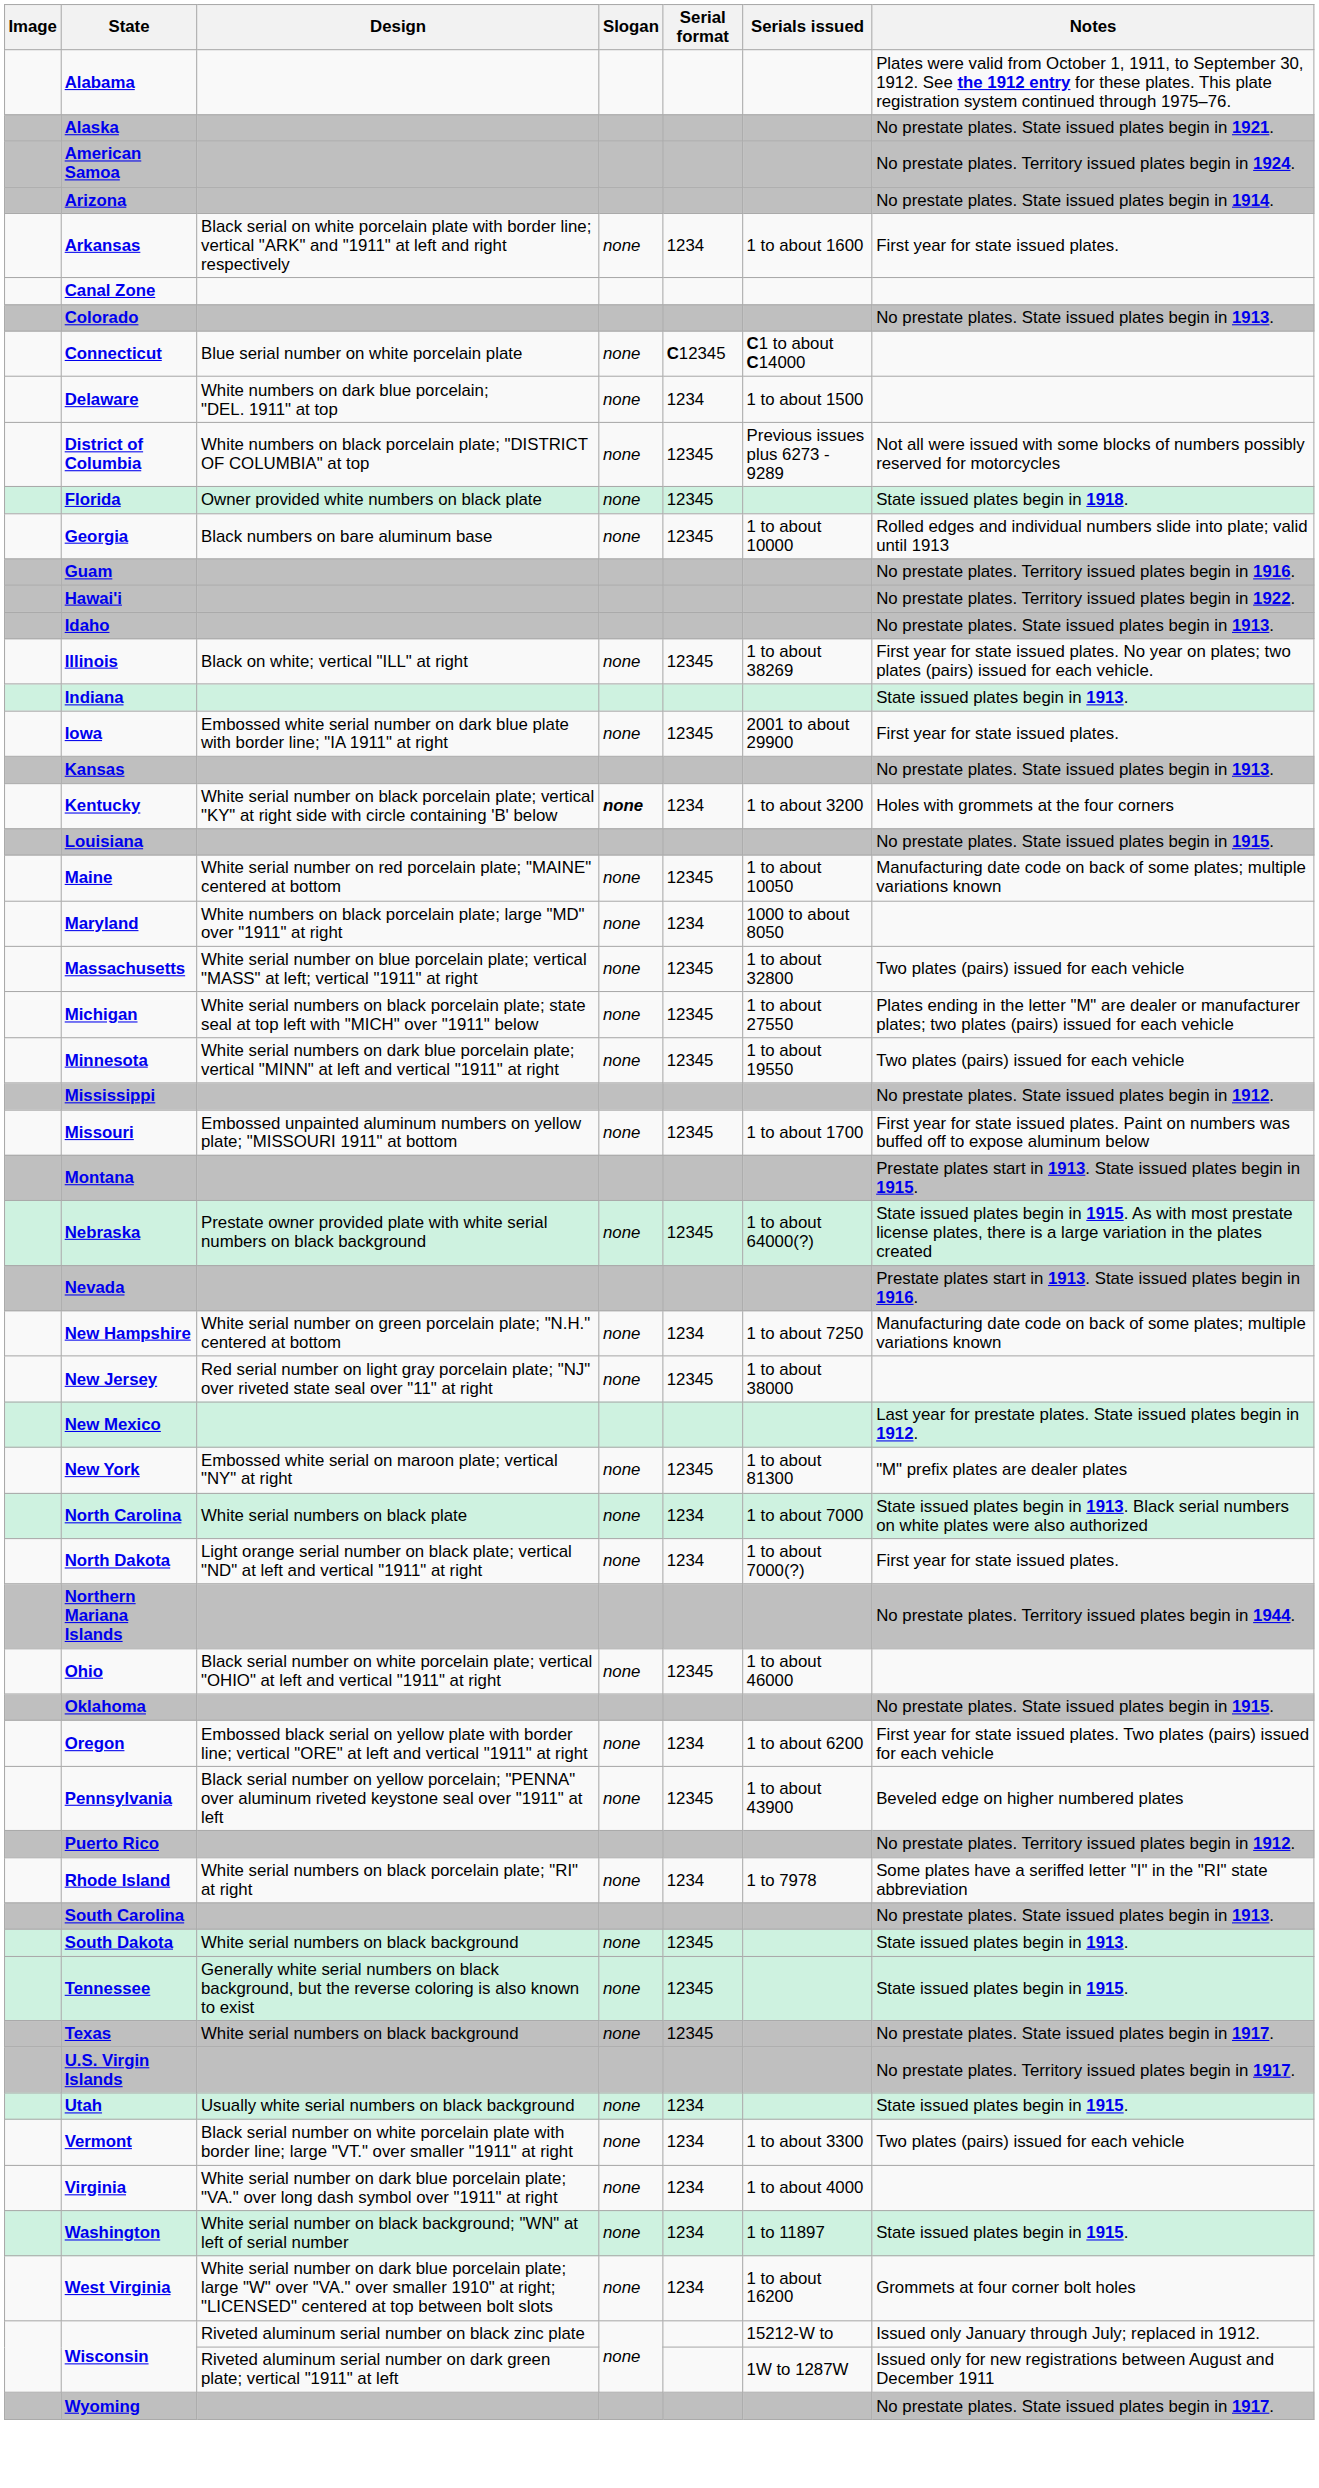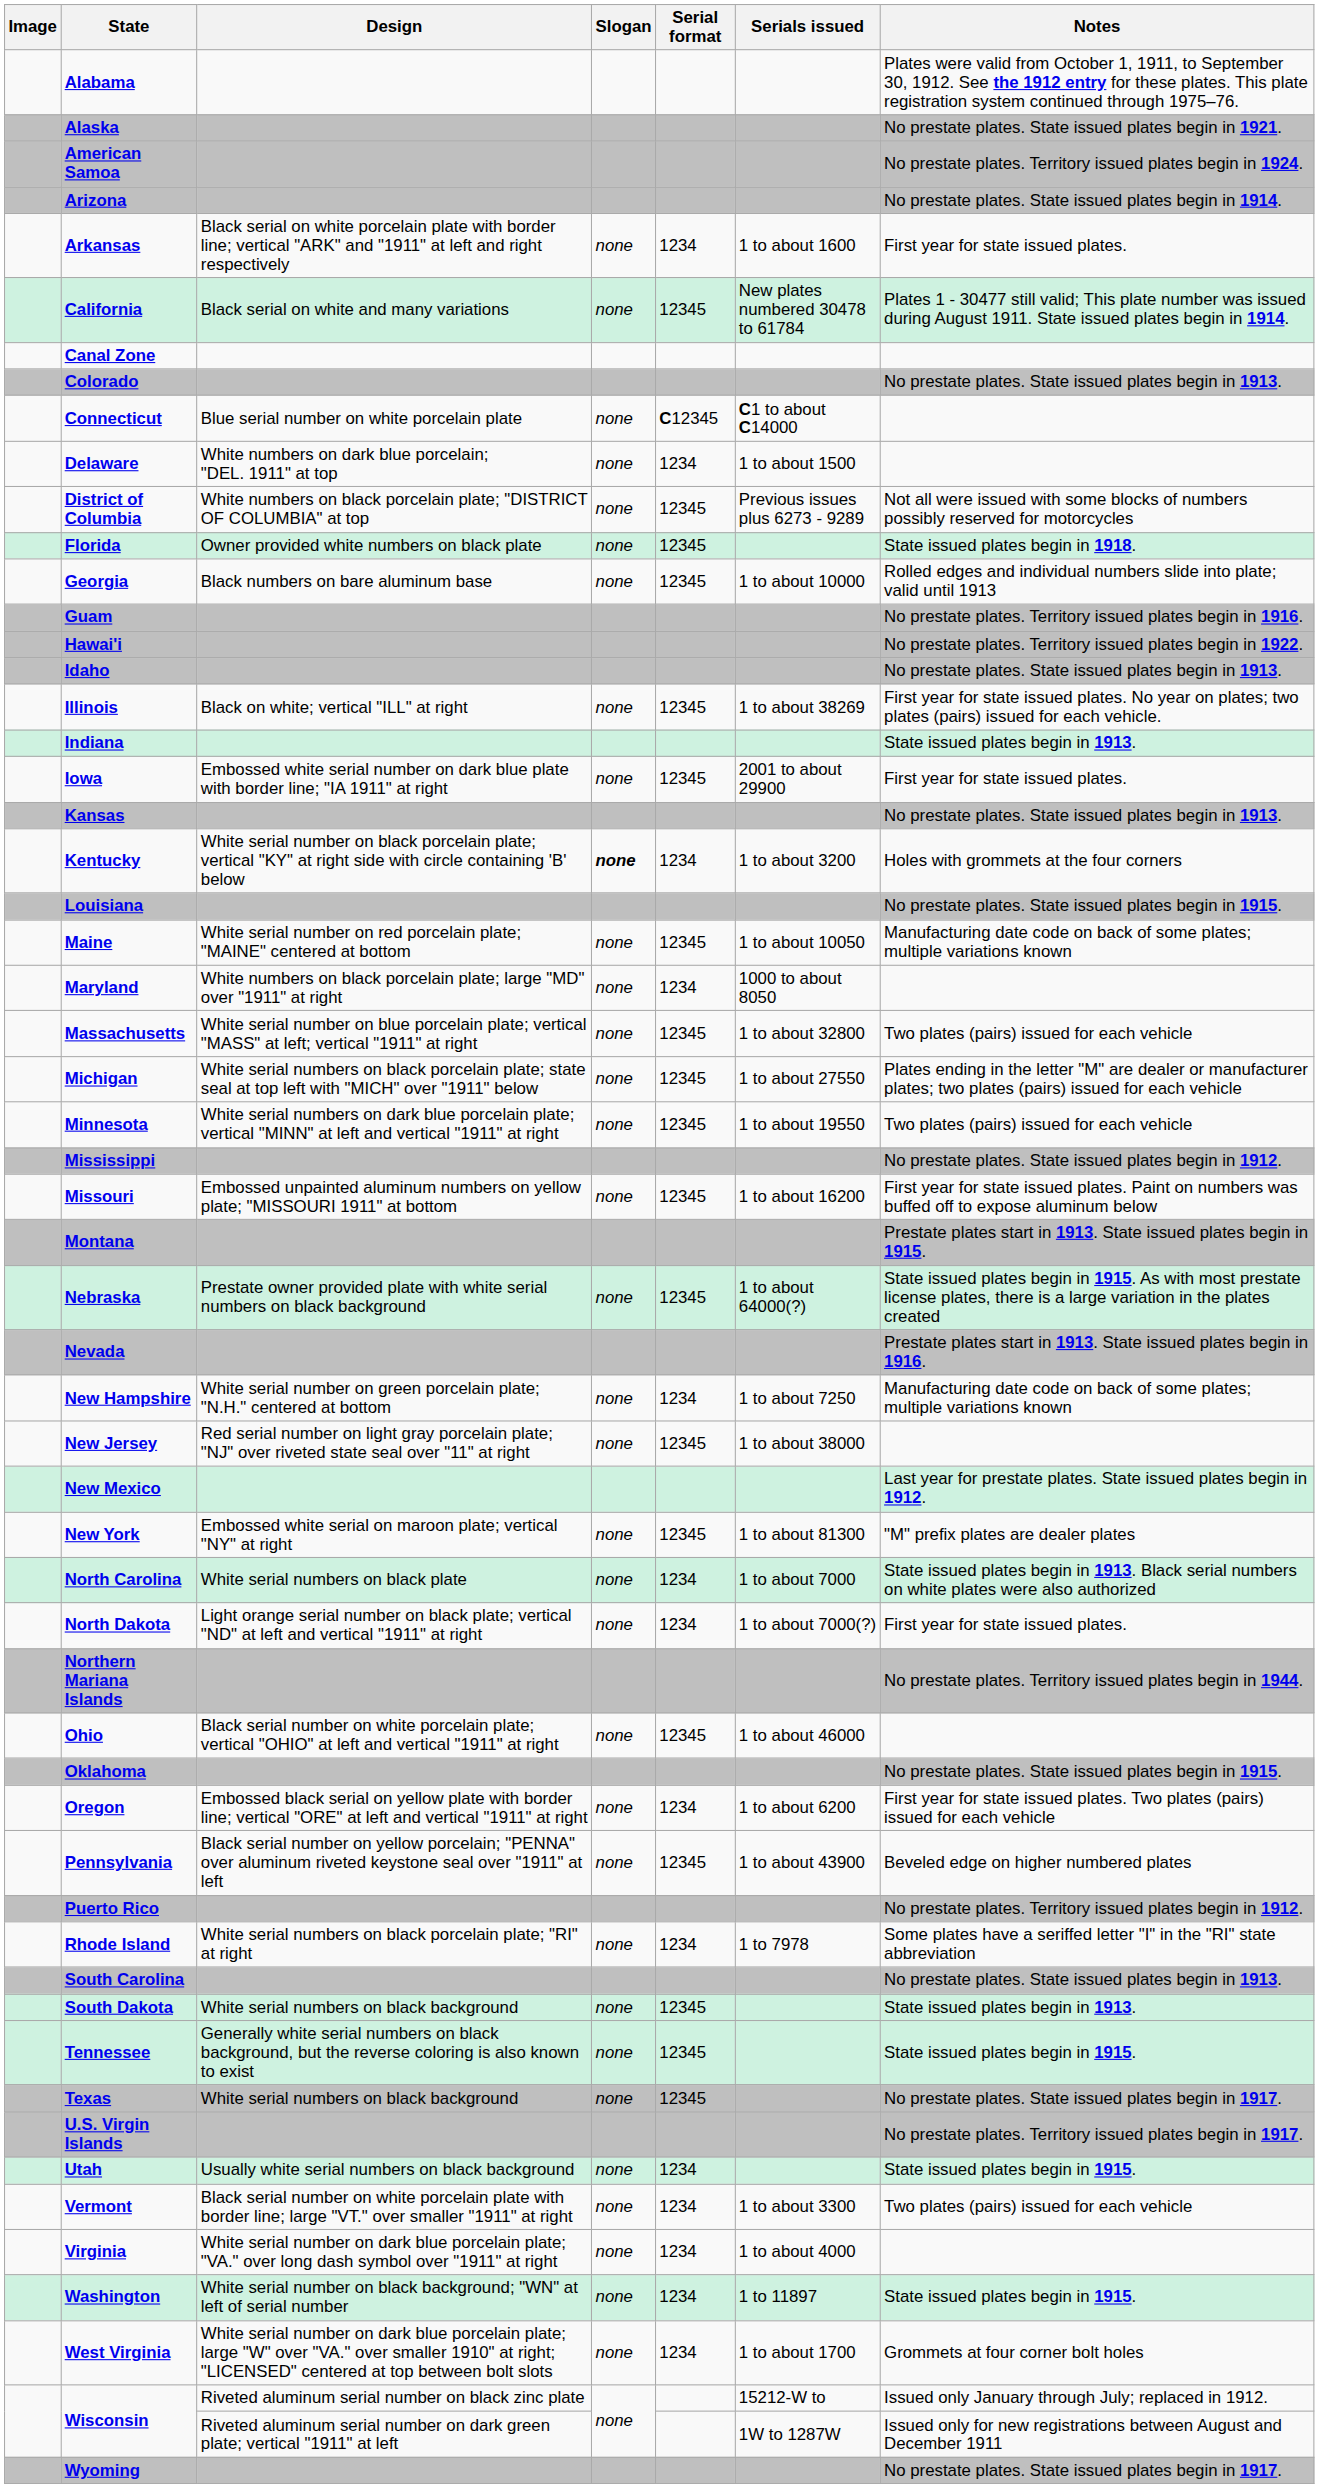+ row: California | Black serial on white and many variations | none | 12345 | New plates numbered 30478 to 61784 | Plates 1 - 30477 still valid; This plate number was issued during August 1911. State issued plates begin in 1914.
Missouri | Serials issued: 1 to about 1700 -> 1 to about 16200
West Virginia | Serials issued: 1 to about 16200 -> 1 to about 1700
